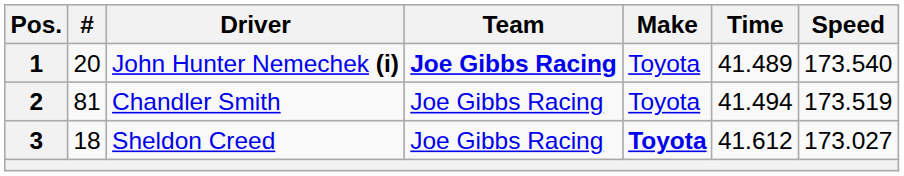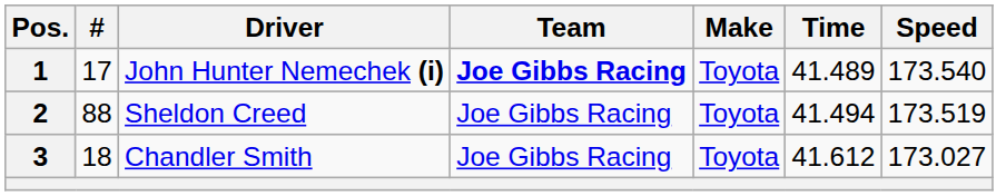1 | #: 20 -> 17
2 | #: 81 -> 88
2 | Driver: Chandler Smith -> Sheldon Creed
3 | Driver: Sheldon Creed -> Chandler Smith
3 | Make: bold -> normal
